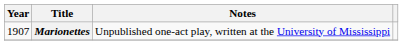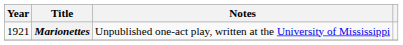Marionettes | Year: 1907 -> 1921
